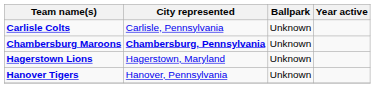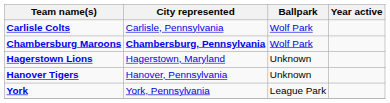Carlisle Colts | Ballpark: Unknown -> Wolf Park
Chambersburg Maroons | Ballpark: Unknown -> Wolf Park
+ row: York | York, Pennsylvania | League Park
